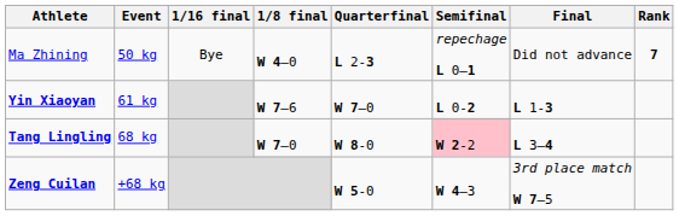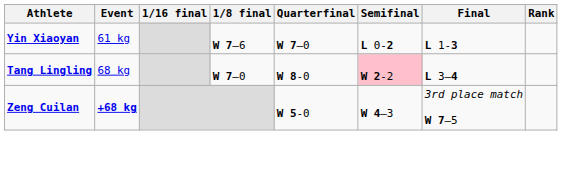- row: Ma Zhining | 50 kg | Bye | W 4–0 | L 2-3 | repechage L 0–1 | Did not advance | 7
Zeng Cuilan | Event: normal -> bold
